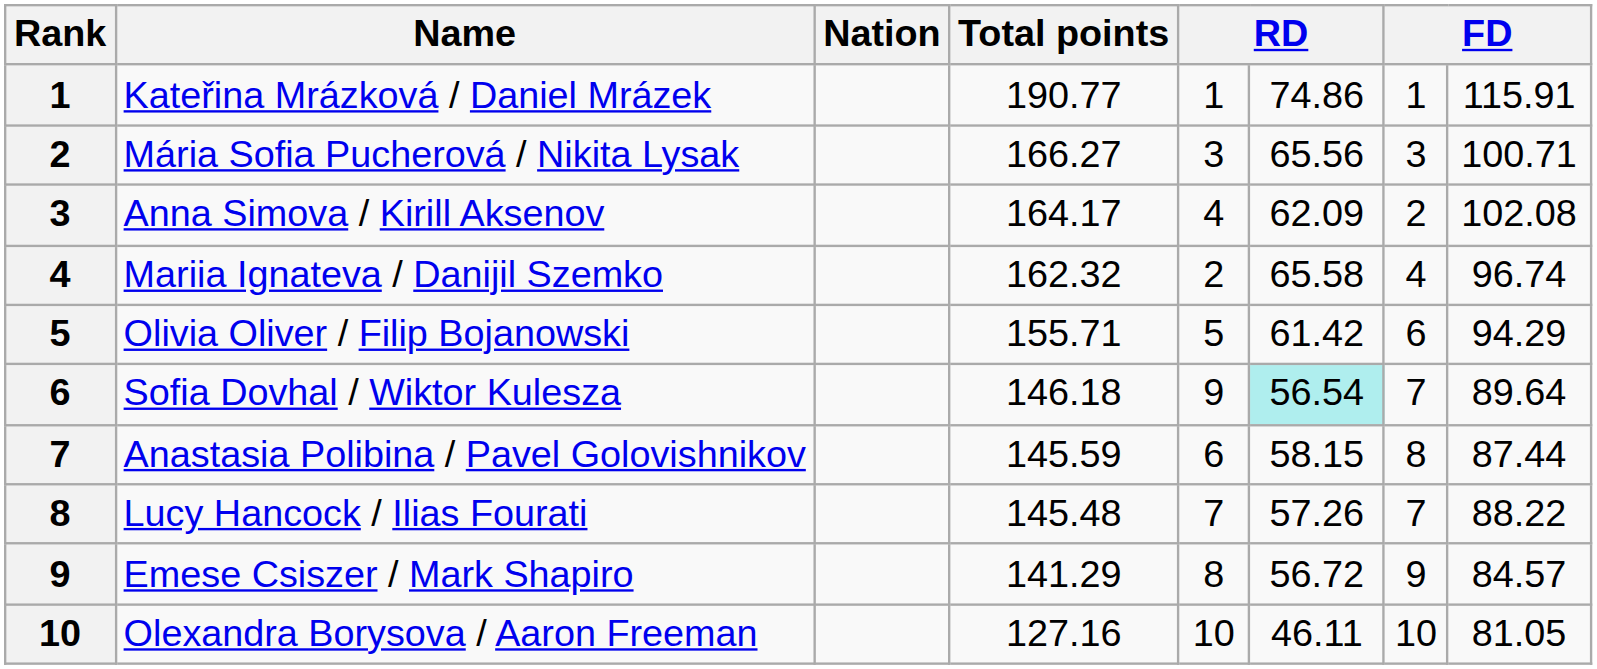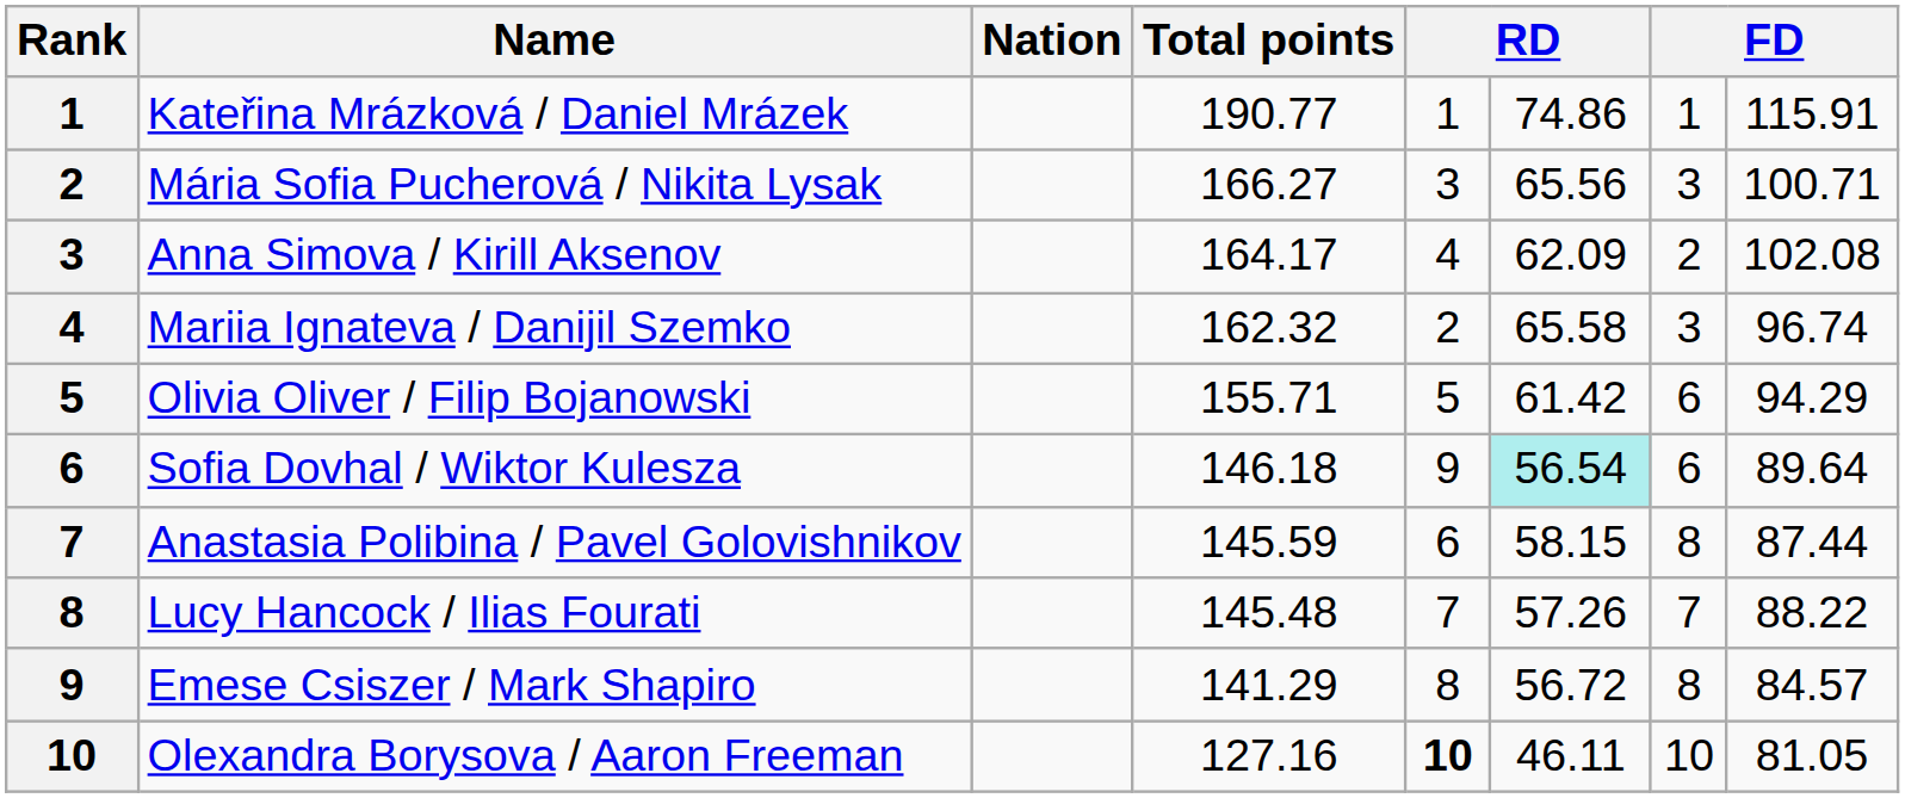Mariia Ignateva / Danijil Szemko | column 7: 4 -> 3
Sofia Dovhal / Wiktor Kulesza | column 7: 7 -> 6
Emese Csiszer / Mark Shapiro | column 7: 9 -> 8
Olexandra Borysova / Aaron Freeman | column 5: normal -> bold
